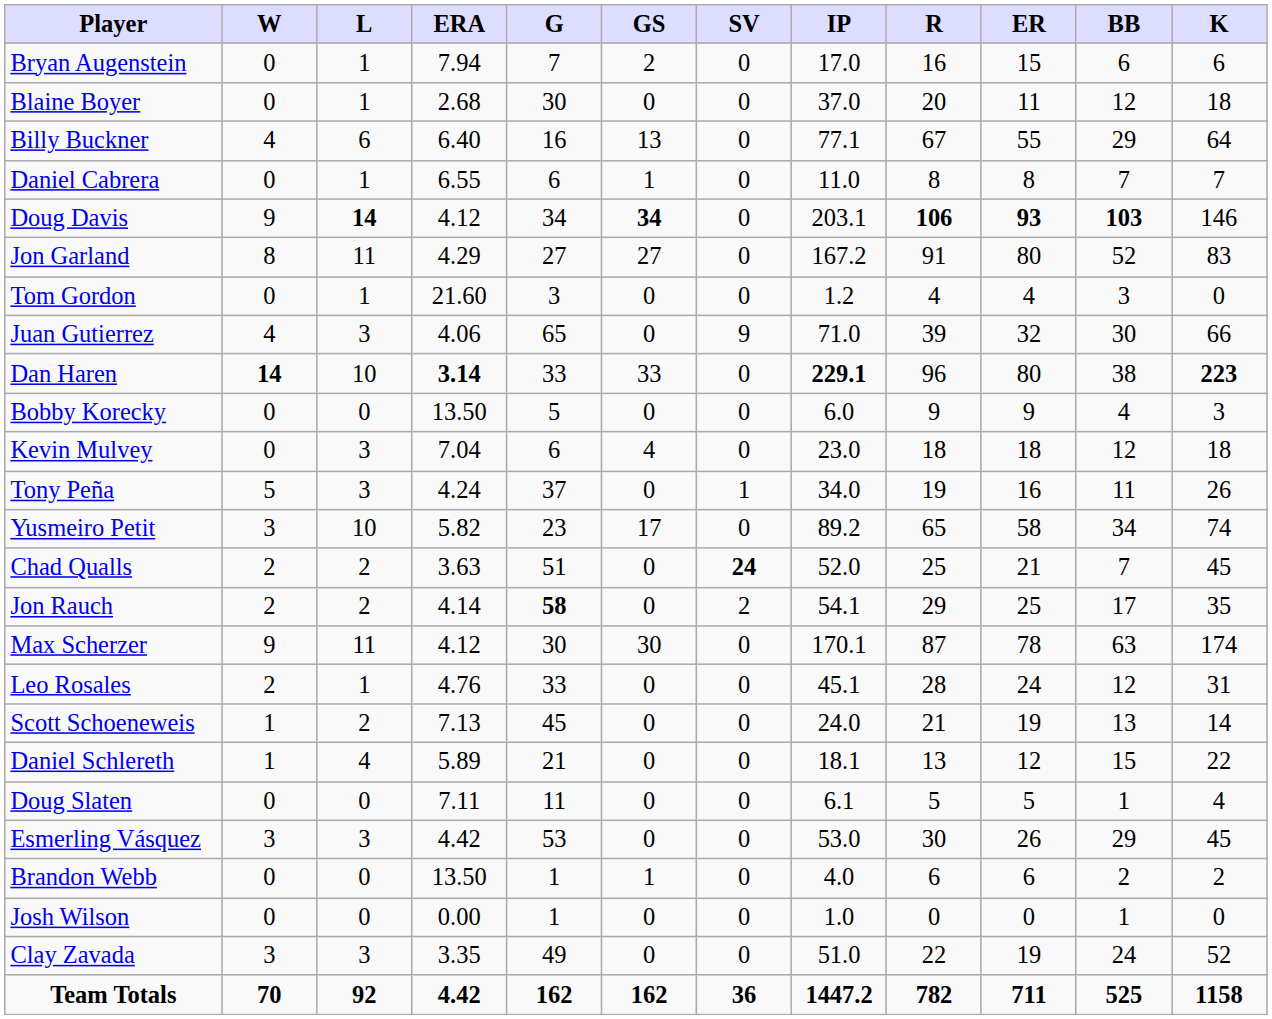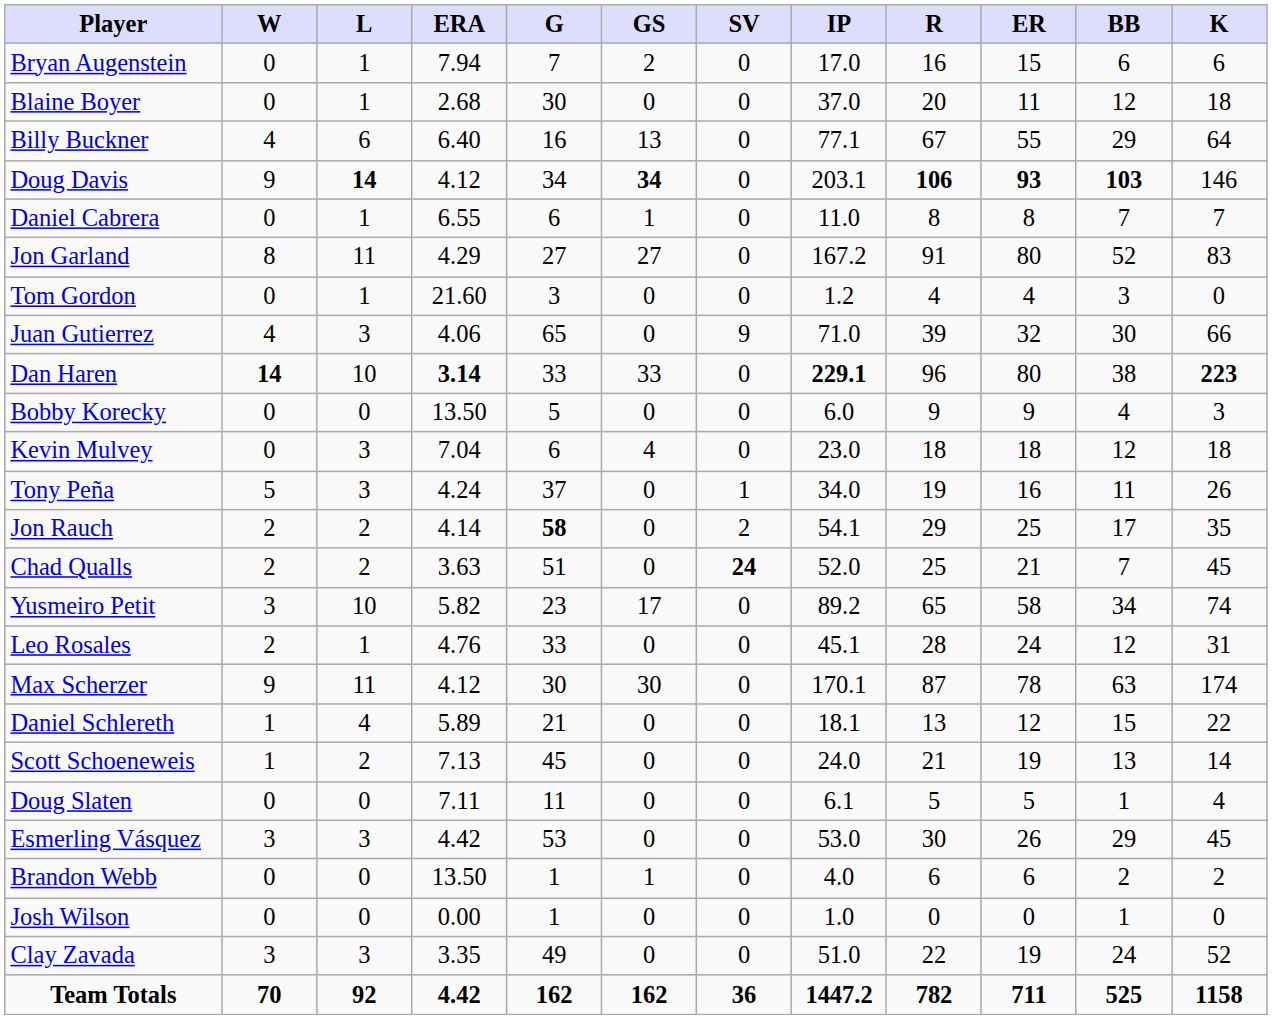rows swapped: Daniel Cabrera <-> Doug Davis
rows swapped: Yusmeiro Petit <-> Jon Rauch
rows swapped: Leo Rosales <-> Max Scherzer
rows swapped: Daniel Schlereth <-> Scott Schoeneweis
